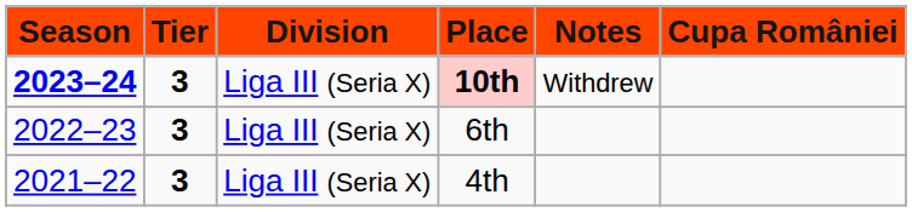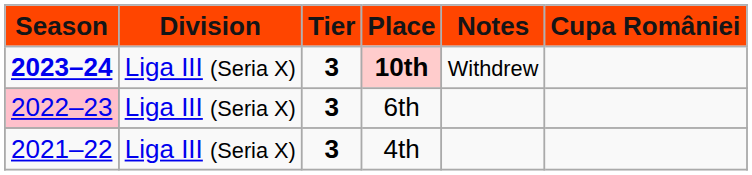columns swapped: Tier <-> Division
6th | Season: no background -> pink background
